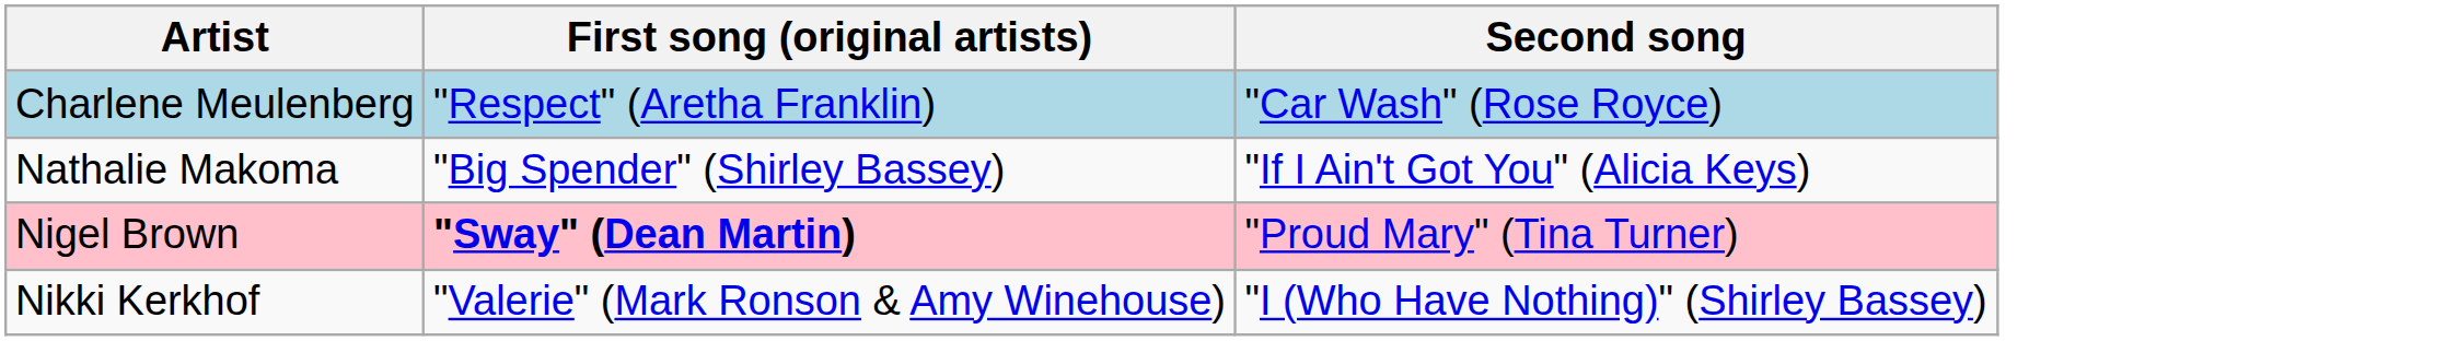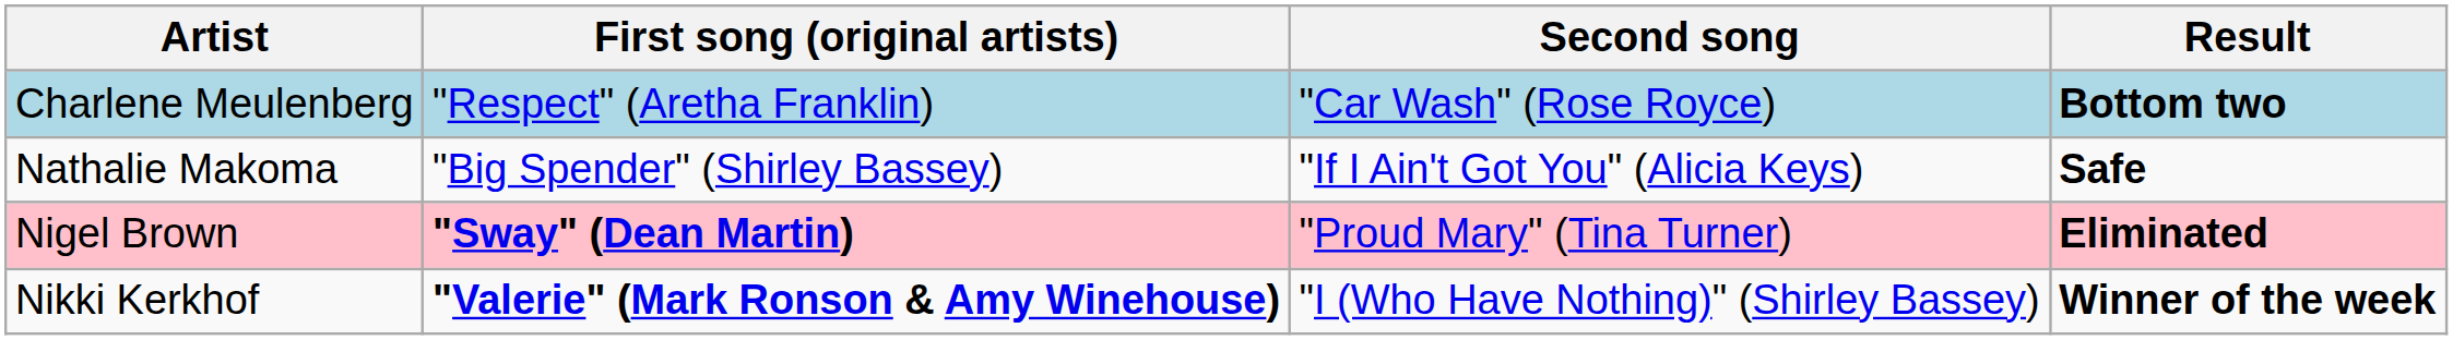+ column: Result | Bottom two | Safe | Eliminated | Winner of the week
Nikki Kerkhof | First song (original artists): normal -> bold
